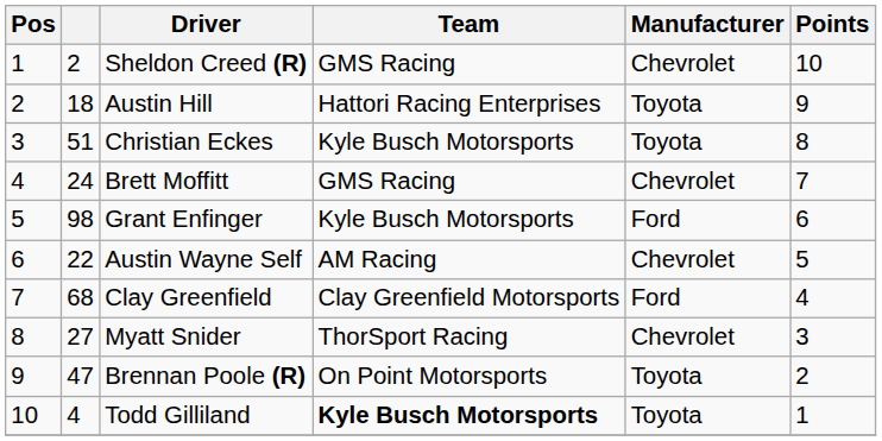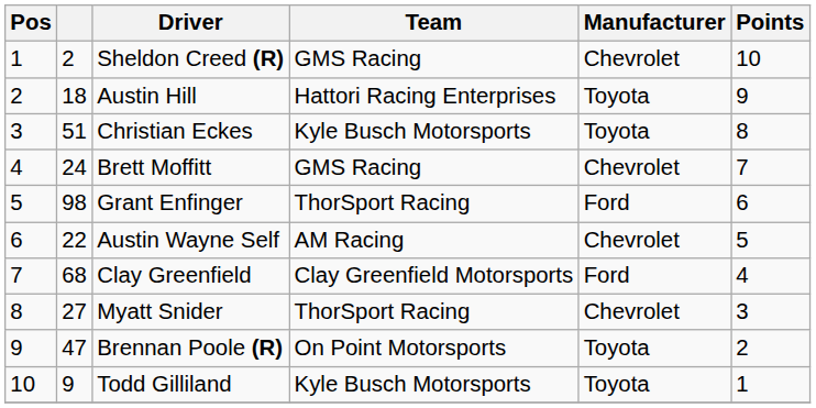Grant Enfinger | Team: Kyle Busch Motorsports -> ThorSport Racing
Todd Gilliland | column 2: 4 -> 9
Todd Gilliland | Team: bold -> normal
